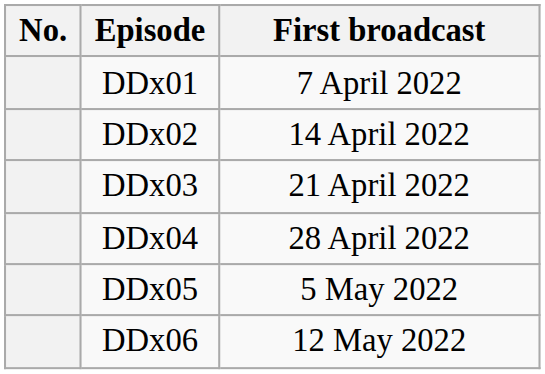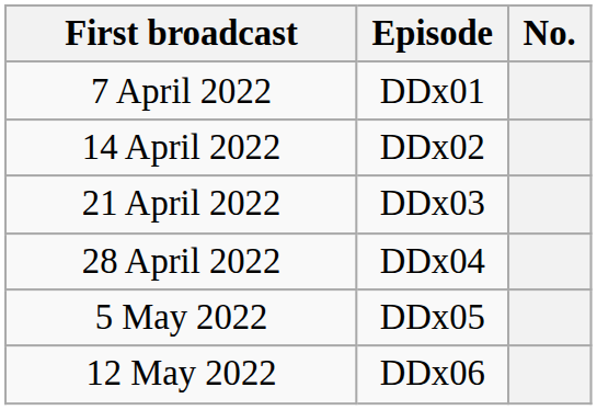columns swapped: No. <-> First broadcast
